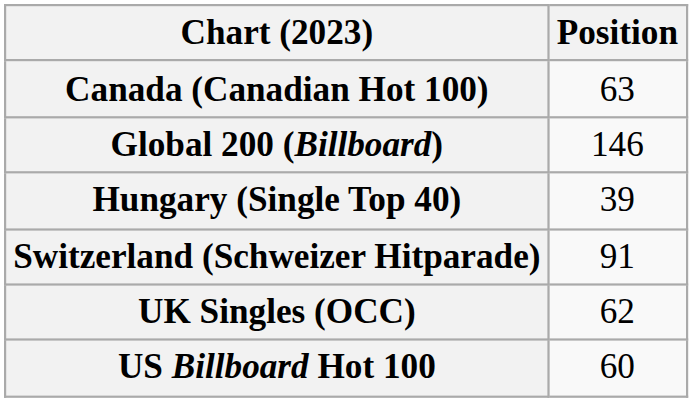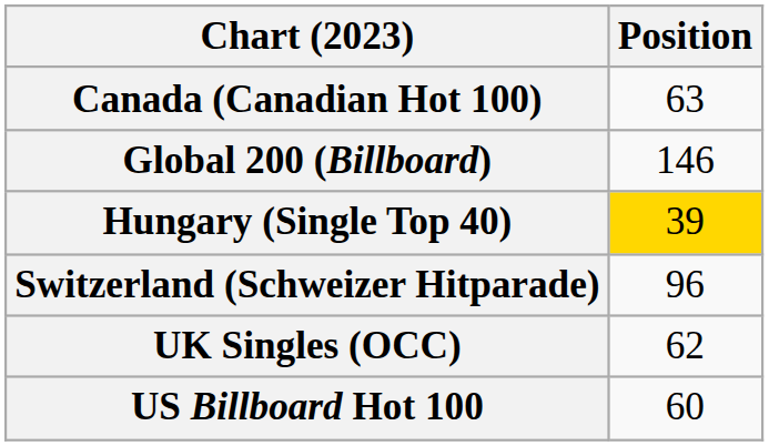Hungary (Single Top 40) | Position: no background -> gold background
Switzerland (Schweizer Hitparade) | Position: 91 -> 96
